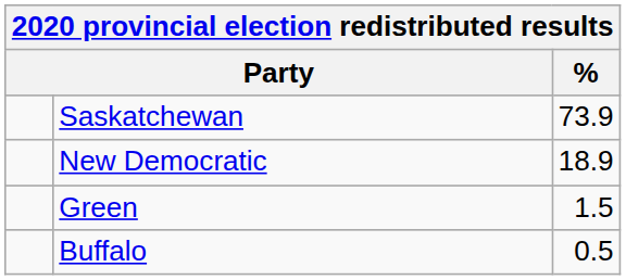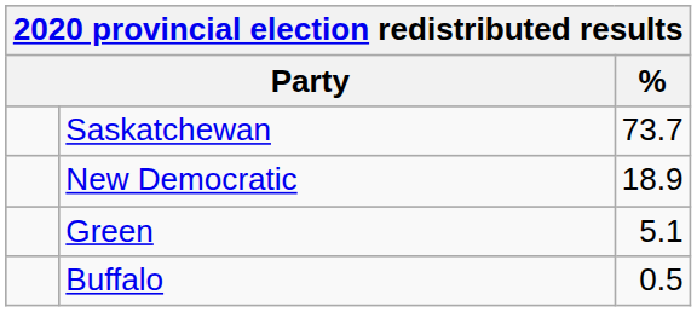Saskatchewan | %: 73.9 -> 73.7
Green | %: 1.5 -> 5.1
